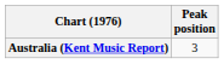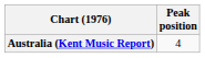Australia (Kent Music Report) | Peak position: 3 -> 4
